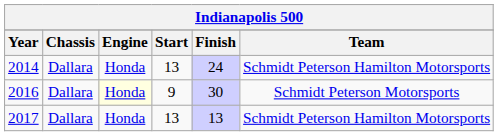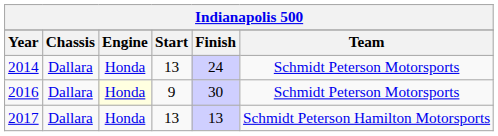2014 | Team: Schmidt Peterson Hamilton Motorsports -> Schmidt Peterson Motorsports
